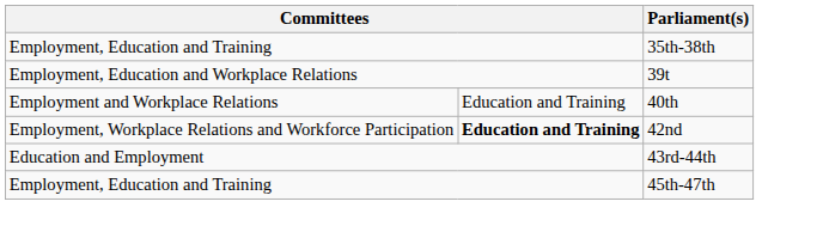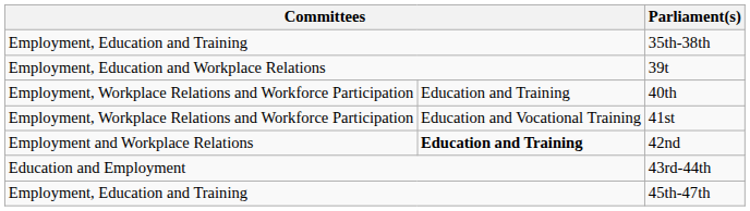40th | column 1: Employment and Workplace Relations -> Employment, Workplace Relations and Workforce Participation
+ row: Employment, Workplace Relations and Workforce Participation | Education and Vocational Training | 41st
42nd | column 1: Employment, Workplace Relations and Workforce Participation -> Employment and Workplace Relations
